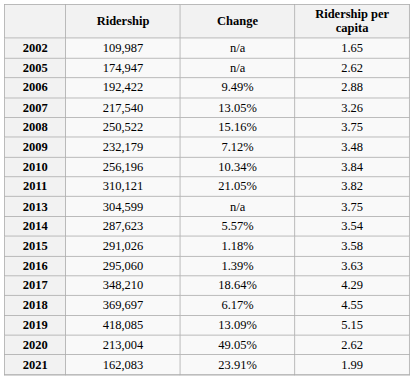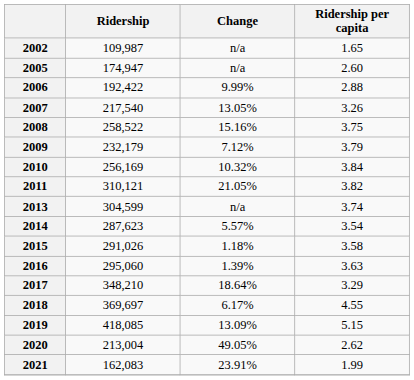2005 | Ridership per capita: 2.62 -> 2.60
2006 | Change: 9.49% -> 9.99%
2008 | Ridership: 250,522 -> 258,522
2009 | Ridership per capita: 3.48 -> 3.79
2010 | Ridership: 256,196 -> 256,169
2010 | Change: 10.34% -> 10.32%
2013 | Ridership per capita: 3.75 -> 3.74
2017 | Ridership per capita: 4.29 -> 3.29
